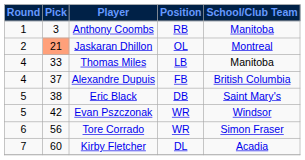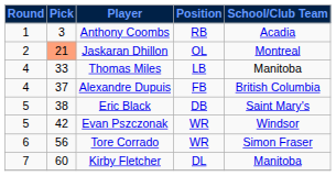Anthony Coombs | School/Club Team: Manitoba -> Acadia
Kirby Fletcher | School/Club Team: Acadia -> Manitoba
